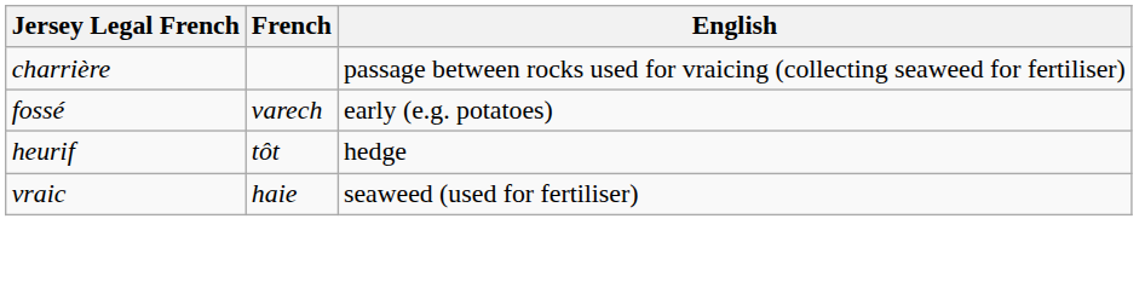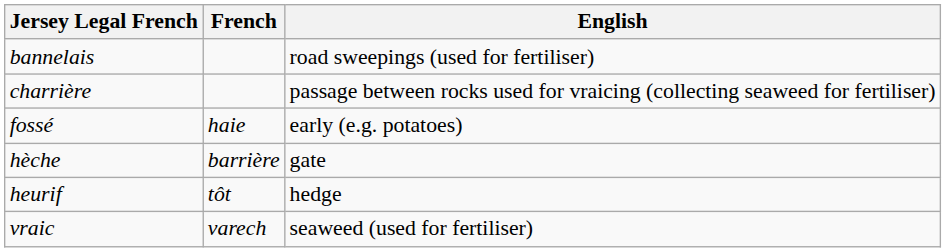+ row: bannelais | road sweepings (used for fertiliser)
fossé | French: varech -> haie
+ row: hèche | barrière | gate
vraic | French: haie -> varech
